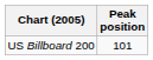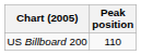US Billboard 200 | Peak position: 101 -> 110
